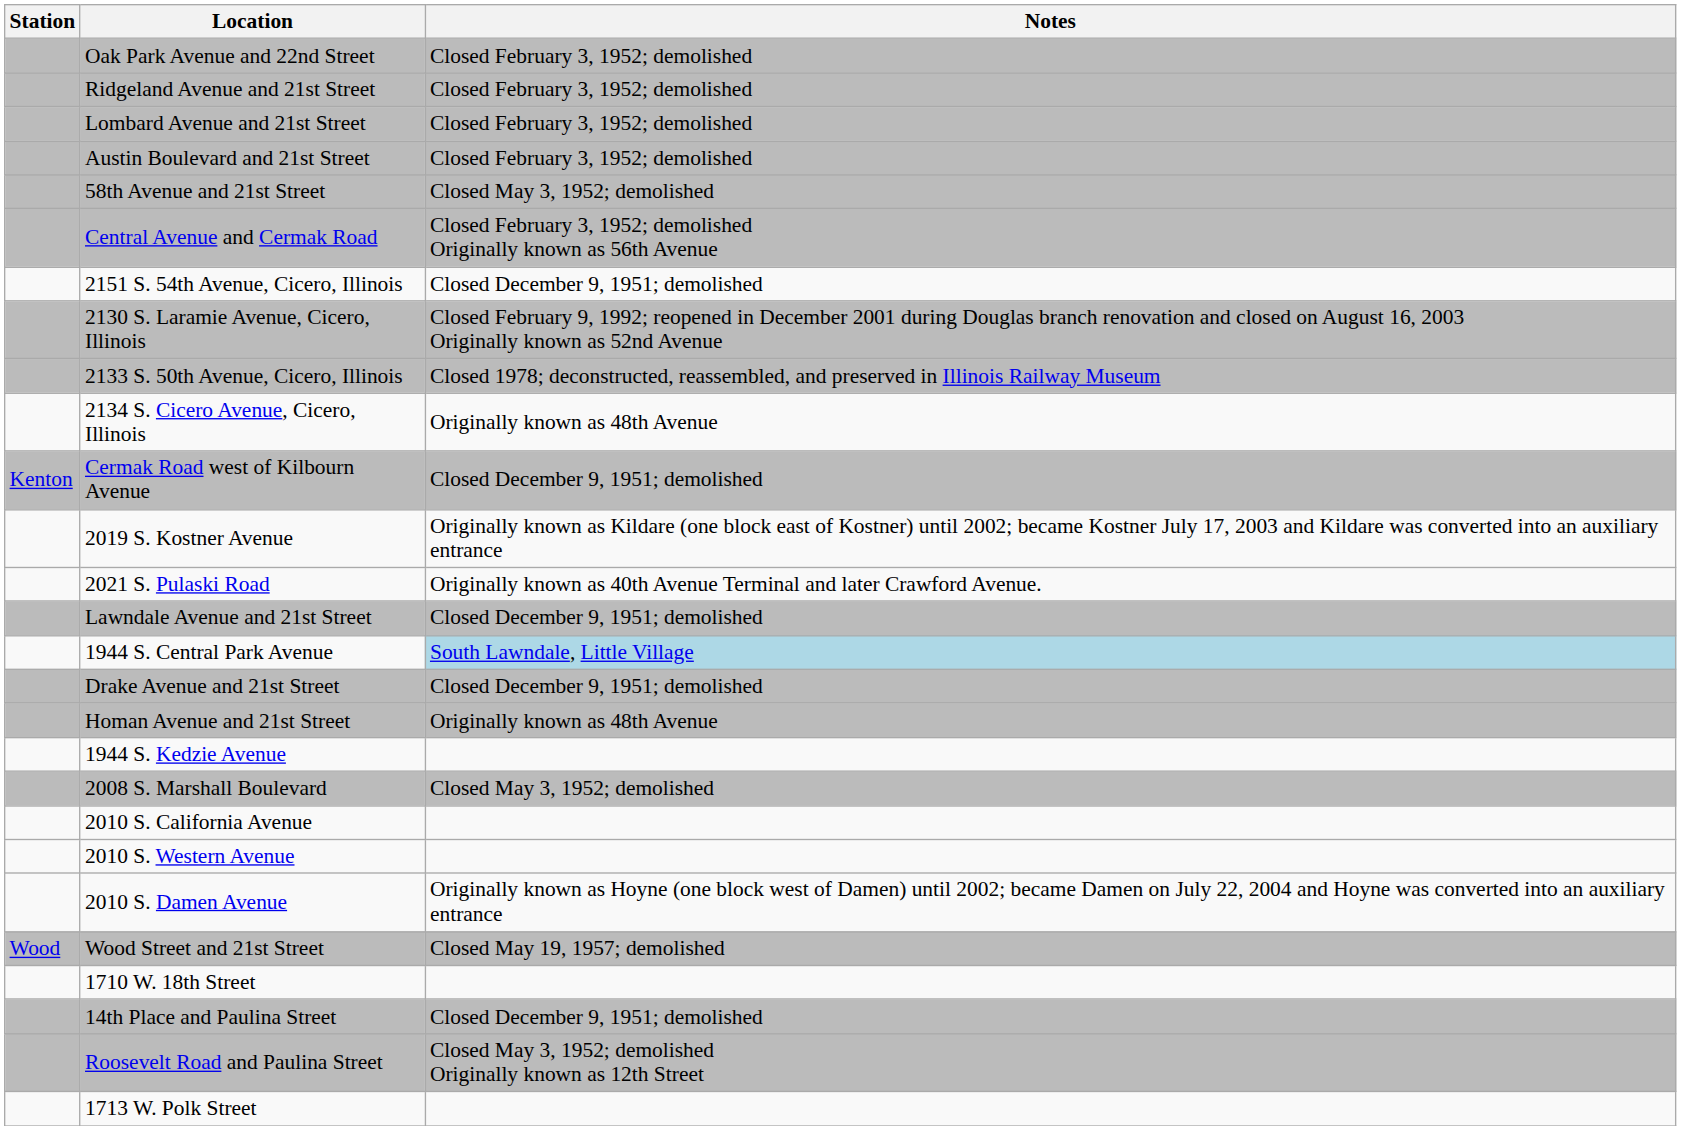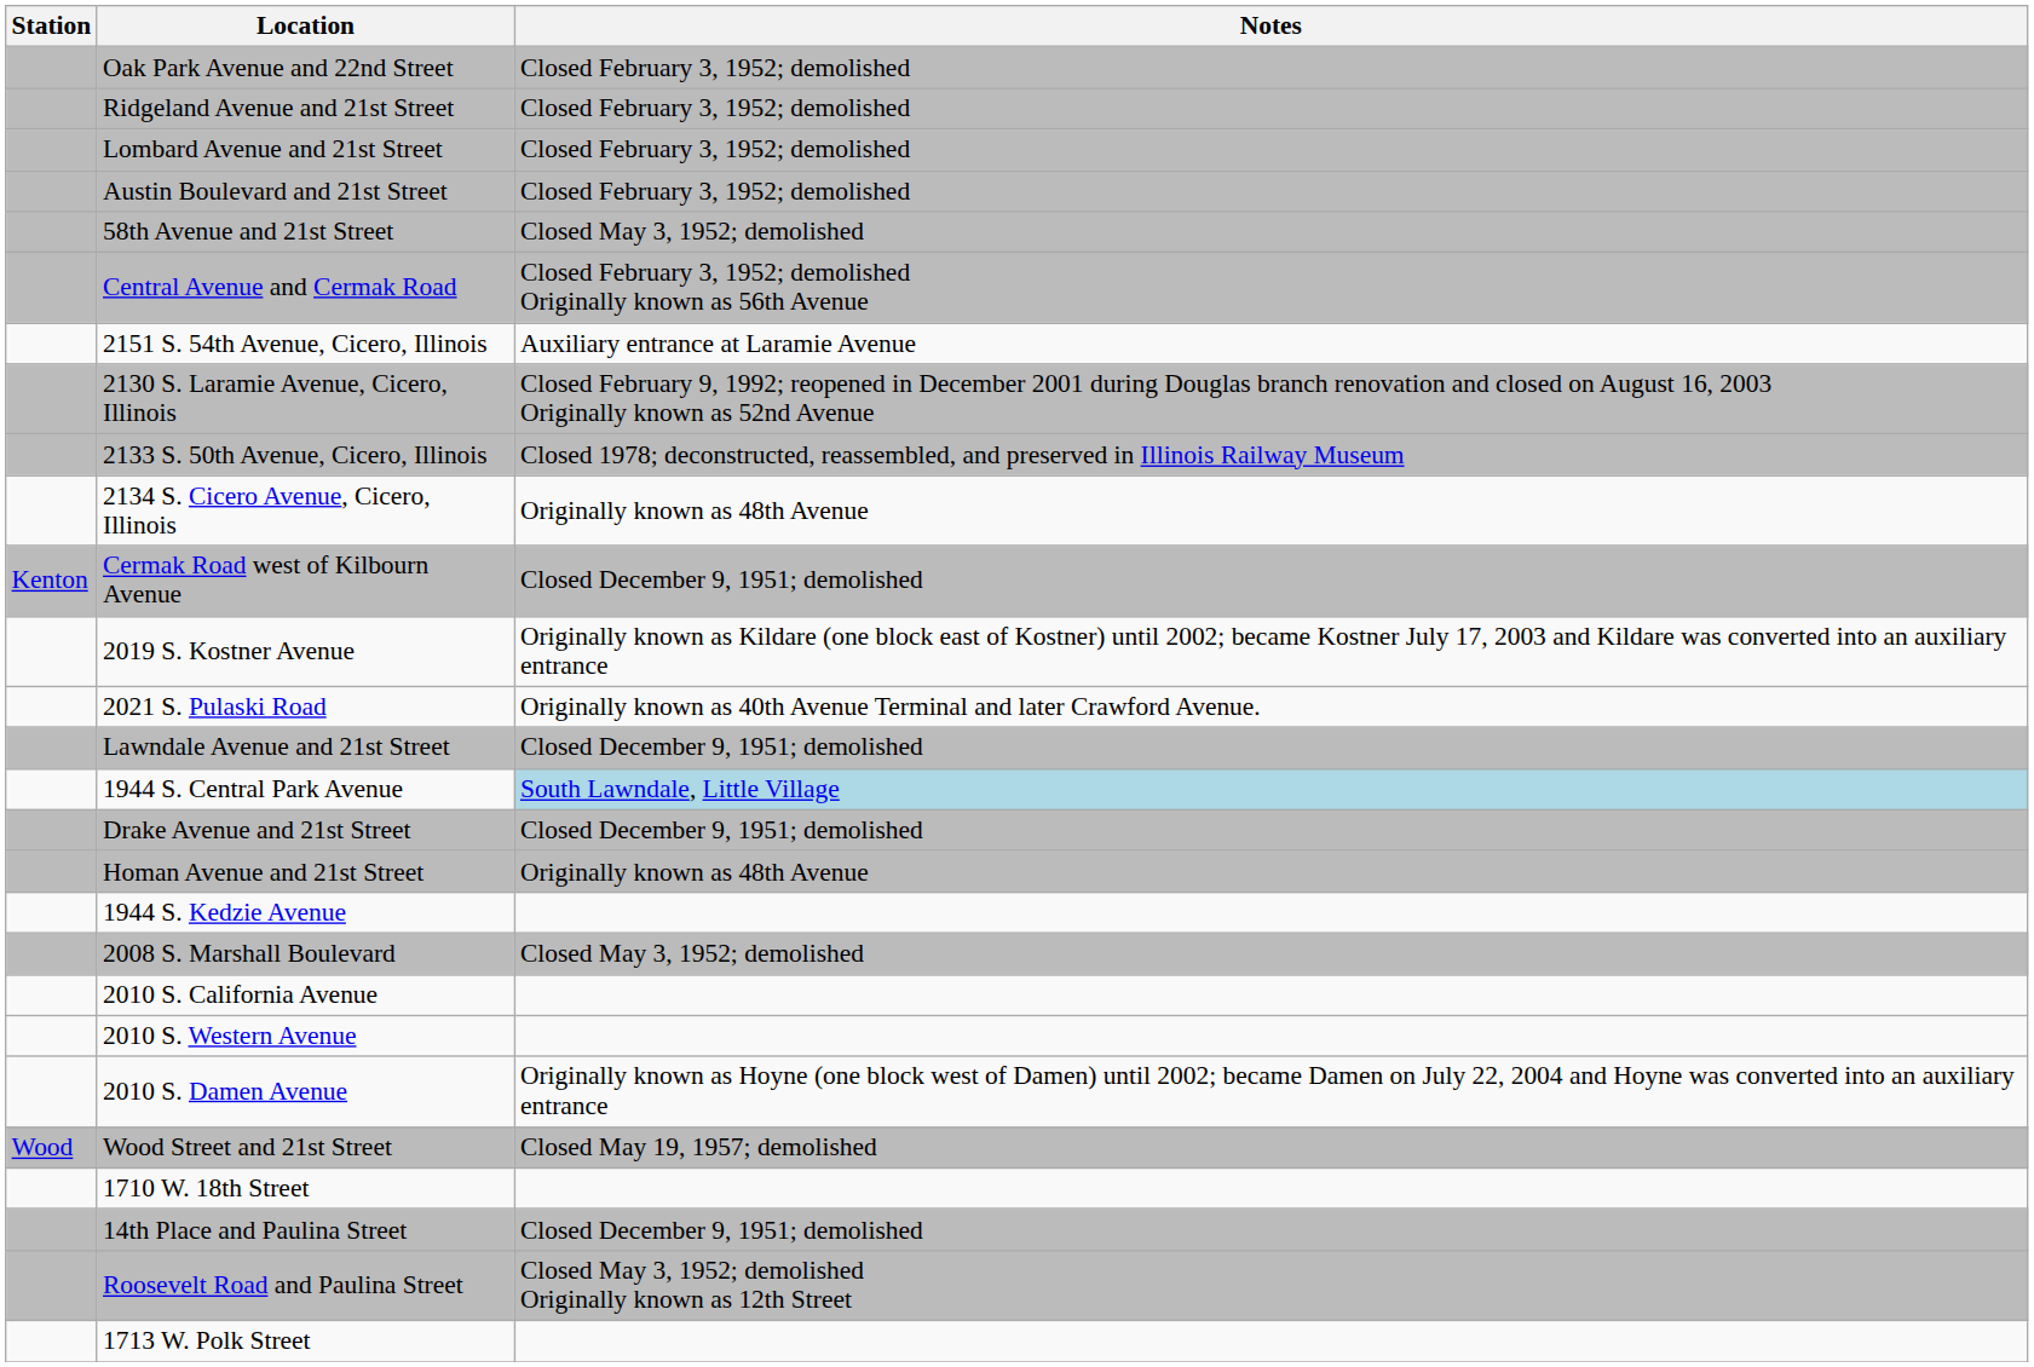2151 S. 54th Avenue, Cicero, Illinois | Notes: Closed December 9, 1951; demolished -> Auxiliary entrance at Laramie Avenue
